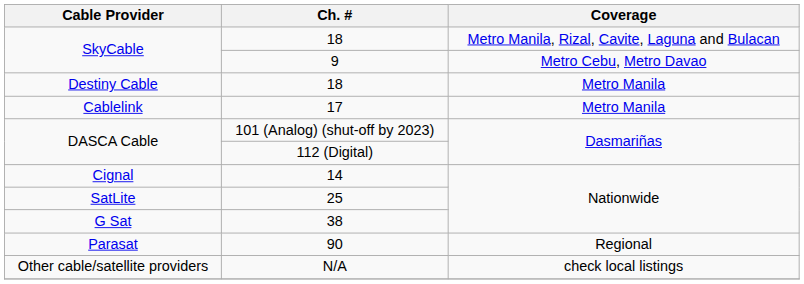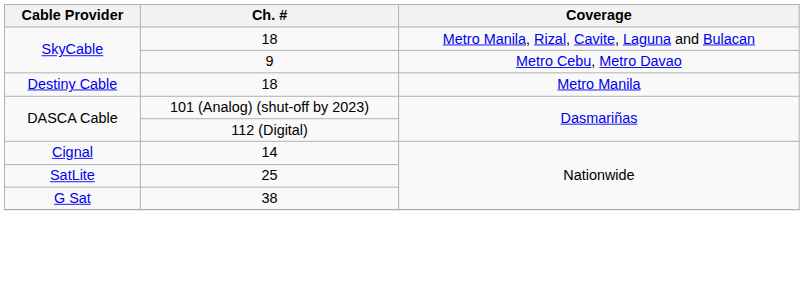- row: Cablelink | 17 | Metro Manila
- row: Parasat | 90 | Regional
- row: Other cable/satellite providers | N/A | check local listings
